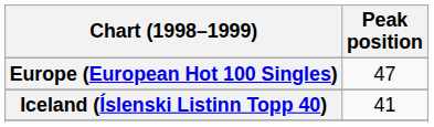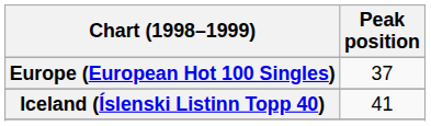Europe (European Hot 100 Singles) | Peak position: 47 -> 37
